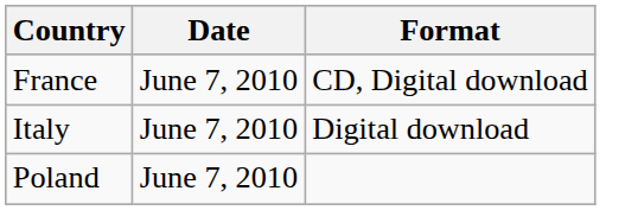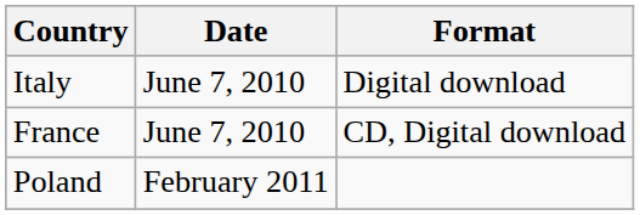rows swapped: France <-> Italy
Poland | Date: June 7, 2010 -> February 2011
